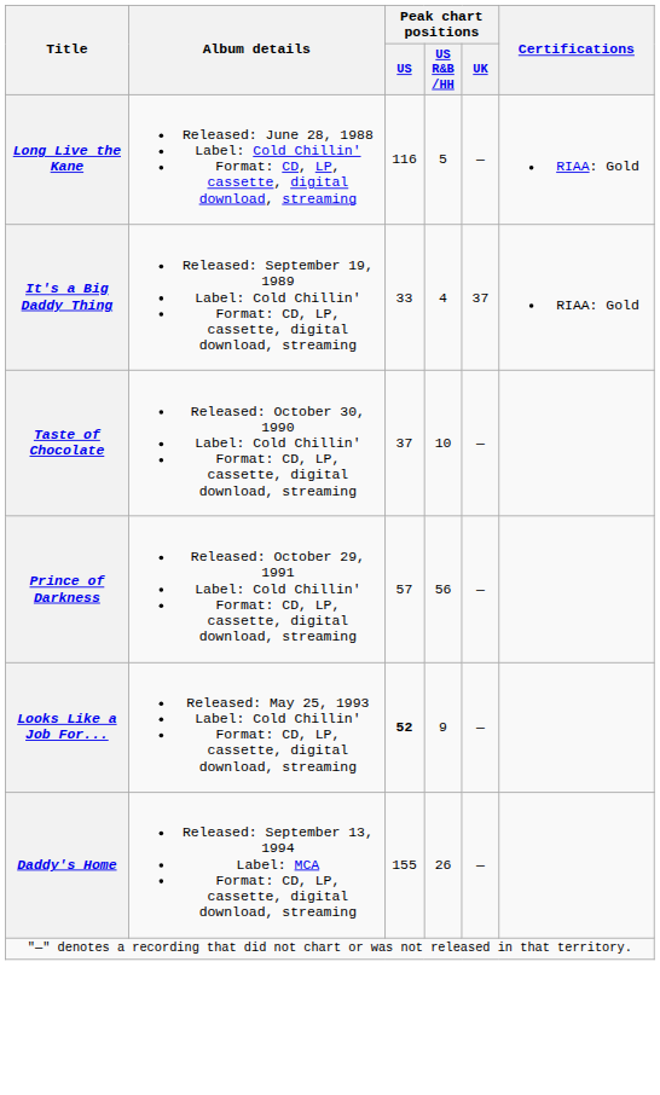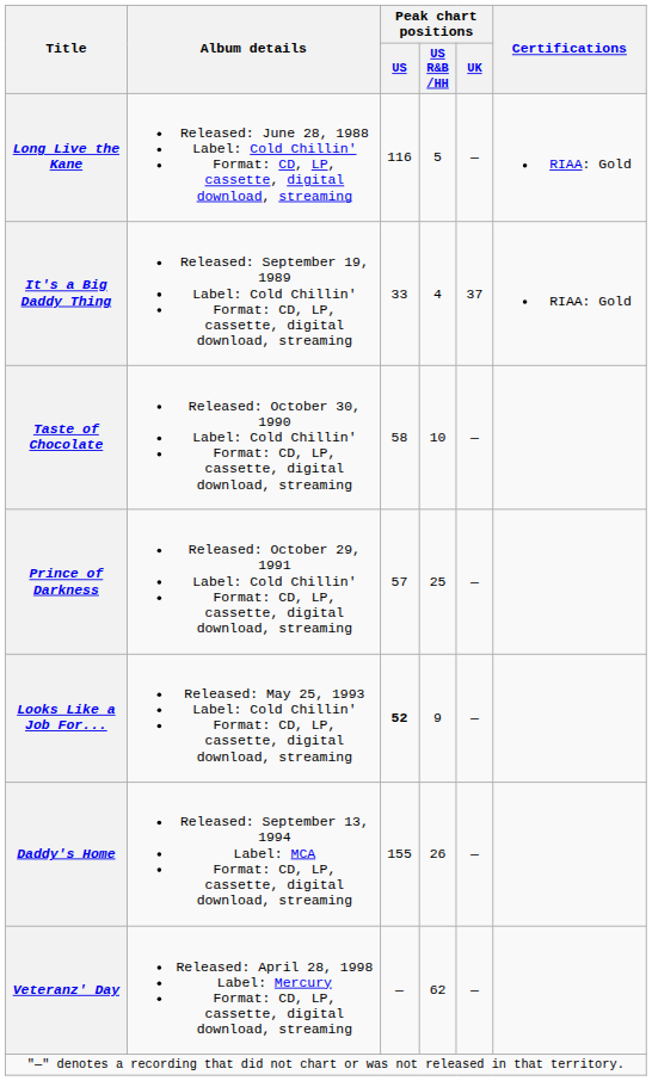Taste of Chocolate | Peak chart positions / US: 37 -> 58
Prince of Darkness | Peak chart positions / US R&B /HH: 56 -> 25
+ row: Veteranz' Day | Released: April 28, 1998 Label: Mercury Format: CD, LP, cassette, digital download, streaming | — | 62 | —
